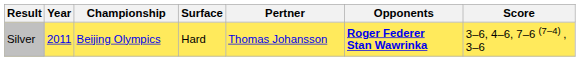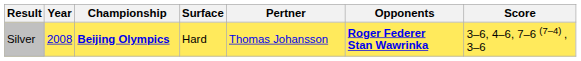Silver | Year: 2011 -> 2008
Silver | Championship: normal -> bold
